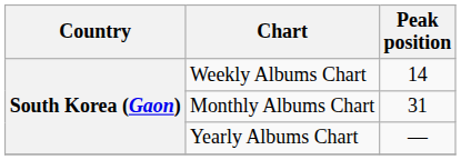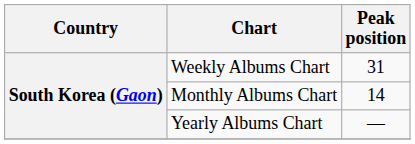Weekly Albums Chart | Peak position: 14 -> 31
Monthly Albums Chart | Peak position: 31 -> 14
